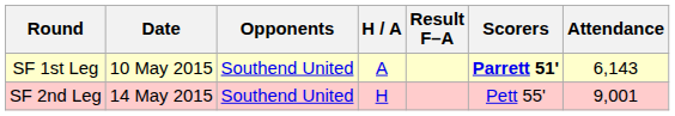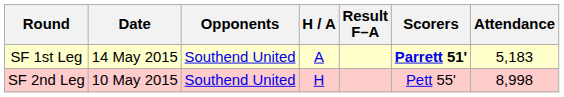SF 1st Leg | Date: 10 May 2015 -> 14 May 2015
SF 1st Leg | Attendance: 6,143 -> 5,183
SF 2nd Leg | Date: 14 May 2015 -> 10 May 2015
SF 2nd Leg | Attendance: 9,001 -> 8,998
